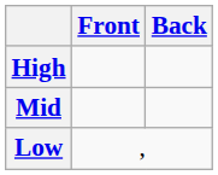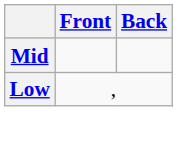- row: High
